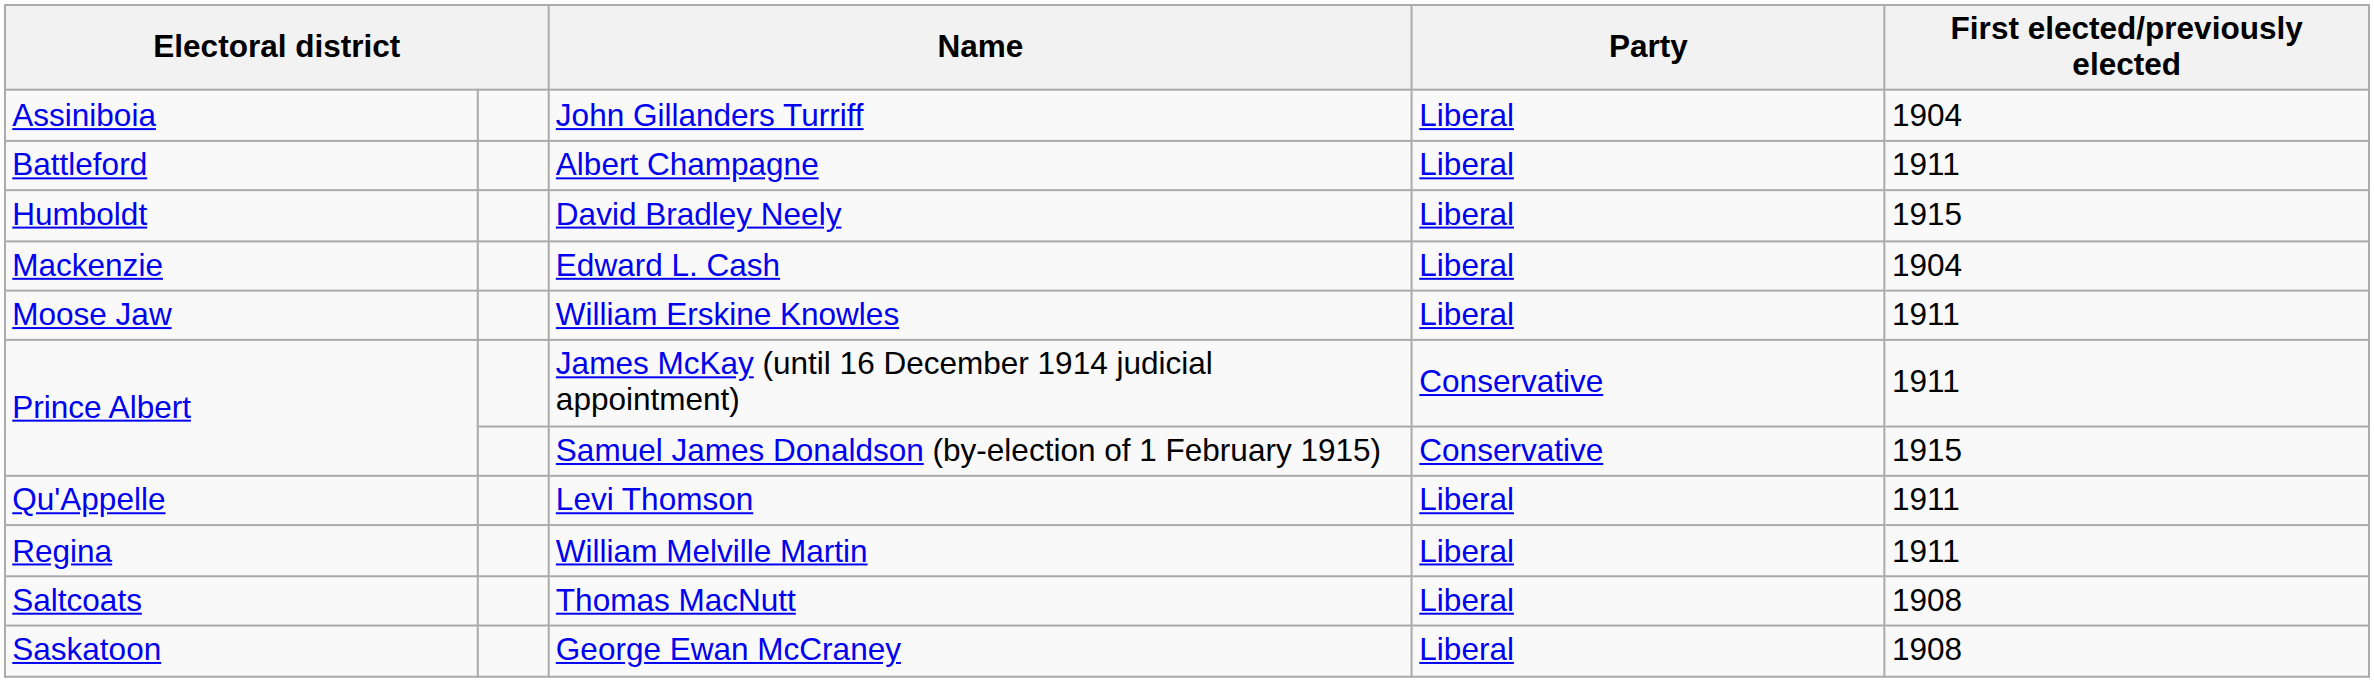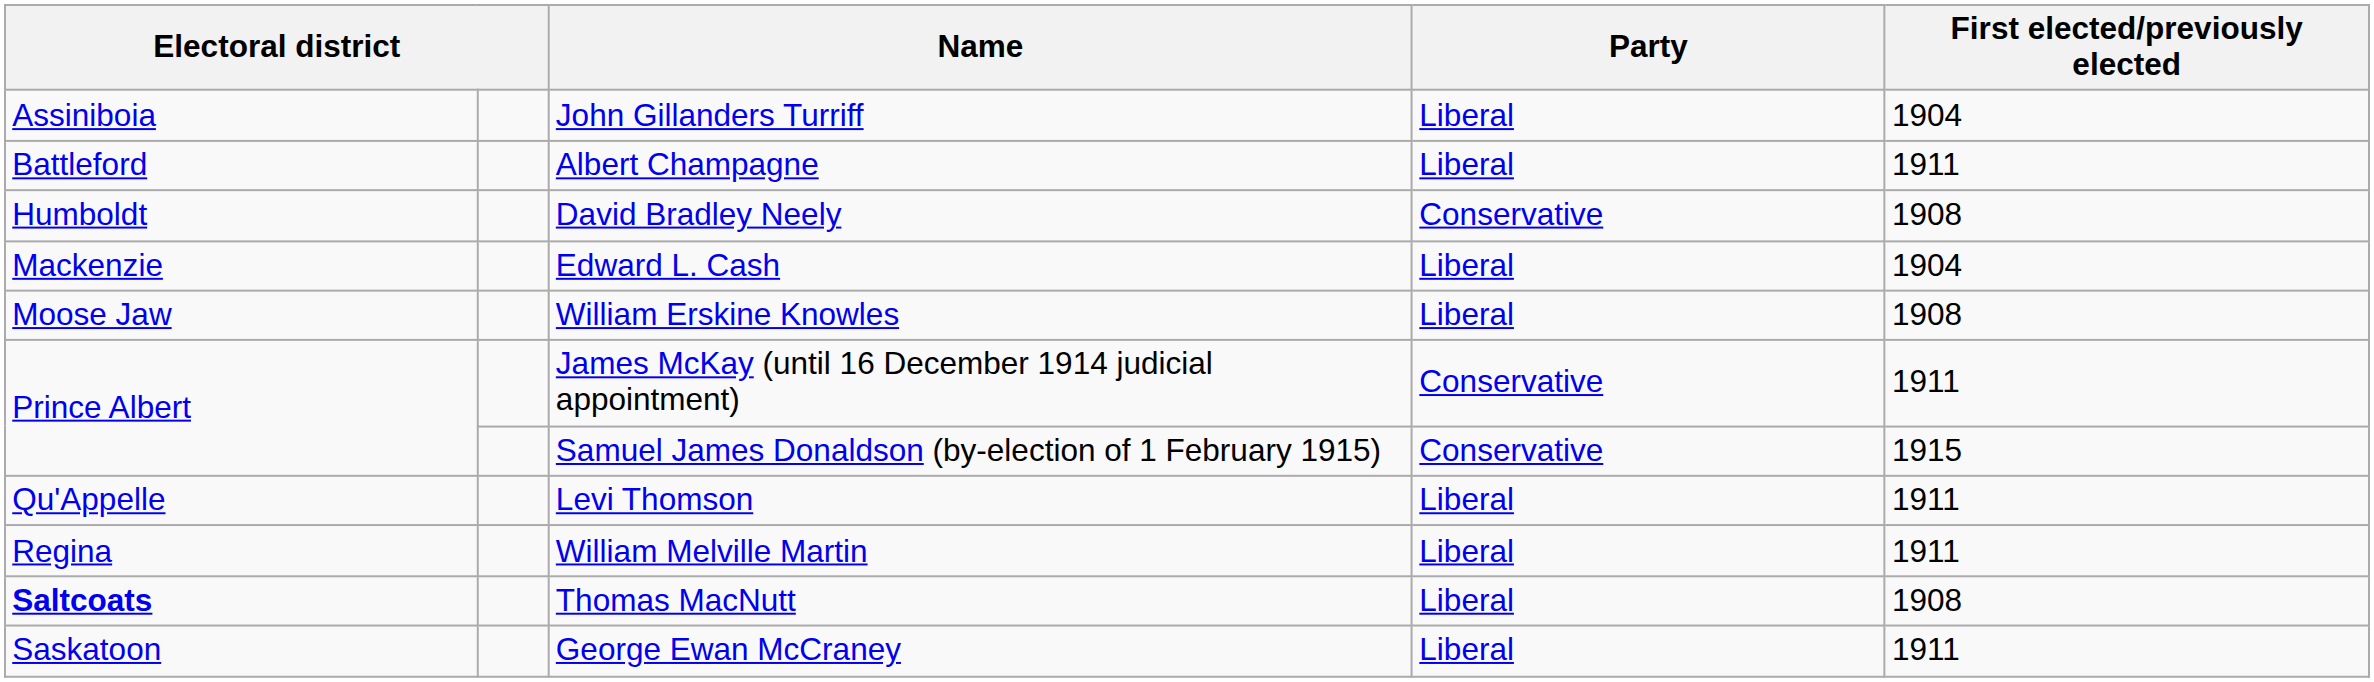David Bradley Neely | Party: Liberal -> Conservative
David Bradley Neely | First elected/previously elected: 1915 -> 1908
William Erskine Knowles | First elected/previously elected: 1911 -> 1908
Thomas MacNutt | column 1: normal -> bold
George Ewan McCraney | First elected/previously elected: 1908 -> 1911
